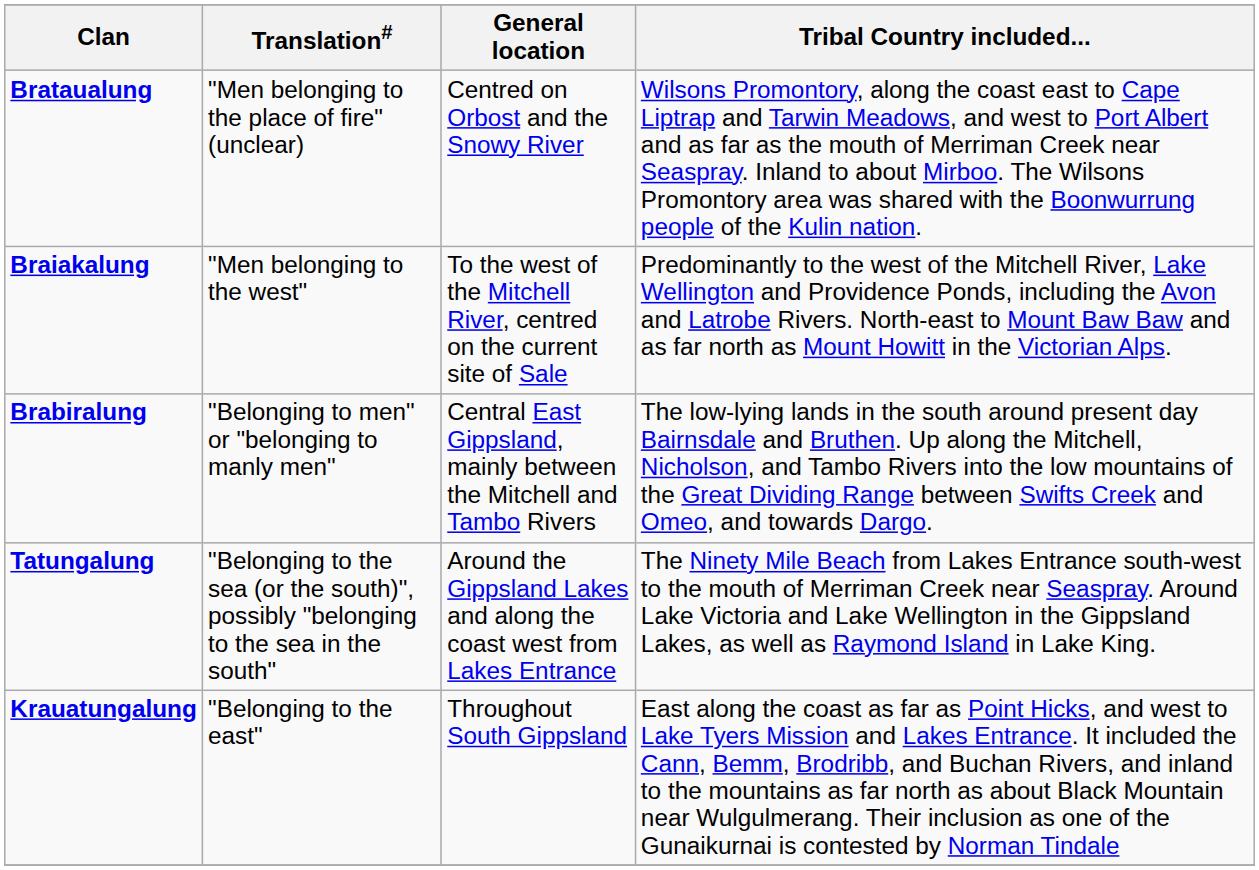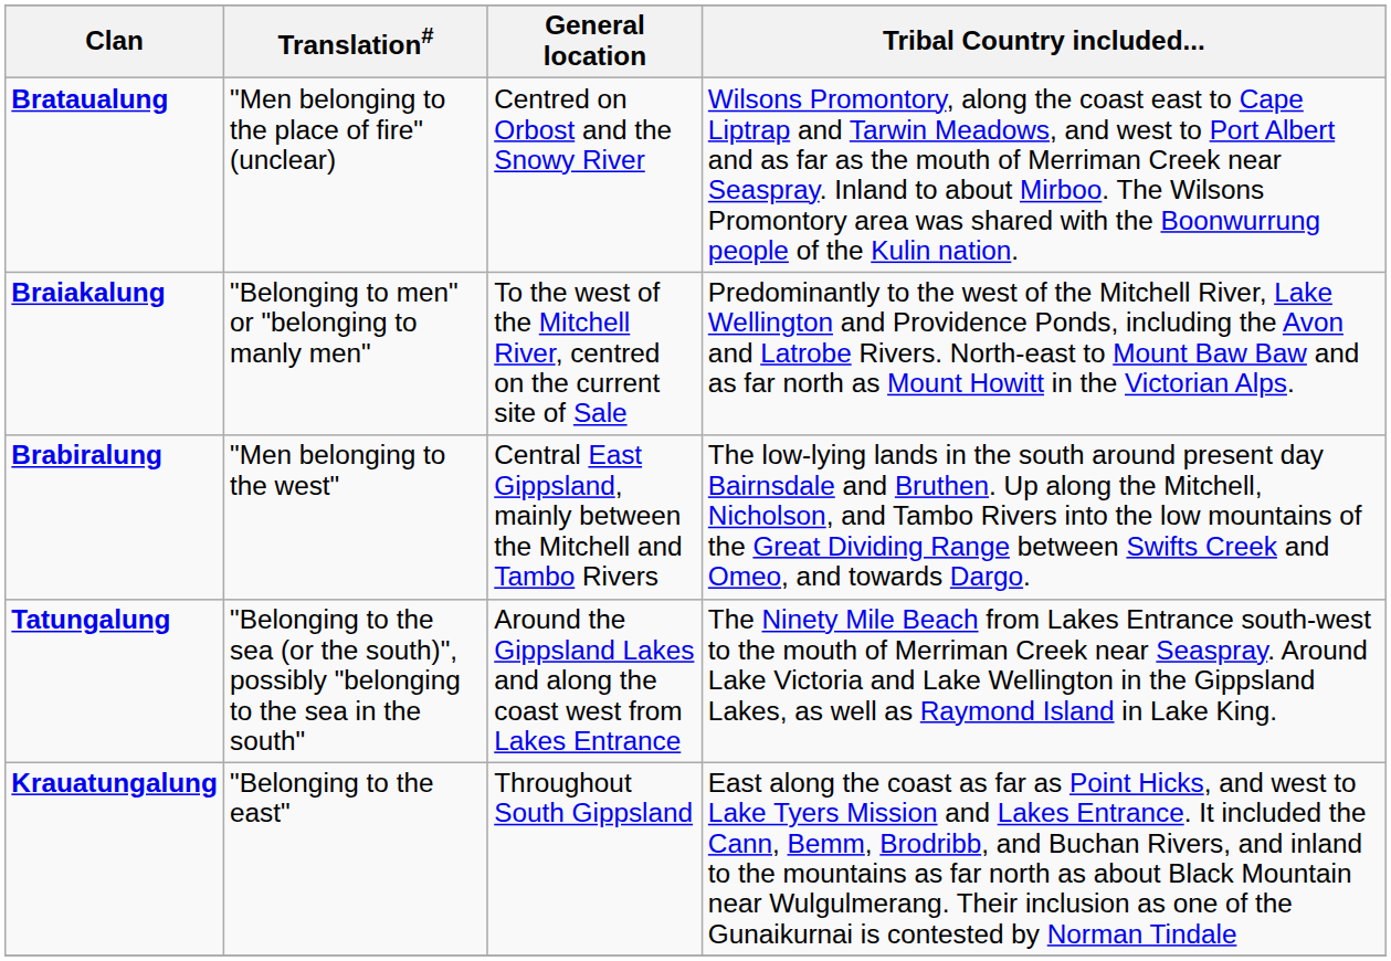Braiakalung | Translation#: "Men belonging to the west" -> "Belonging to men" or "belonging to manly men"
Brabiralung | Translation#: "Belonging to men" or "belonging to manly men" -> "Men belonging to the west"
